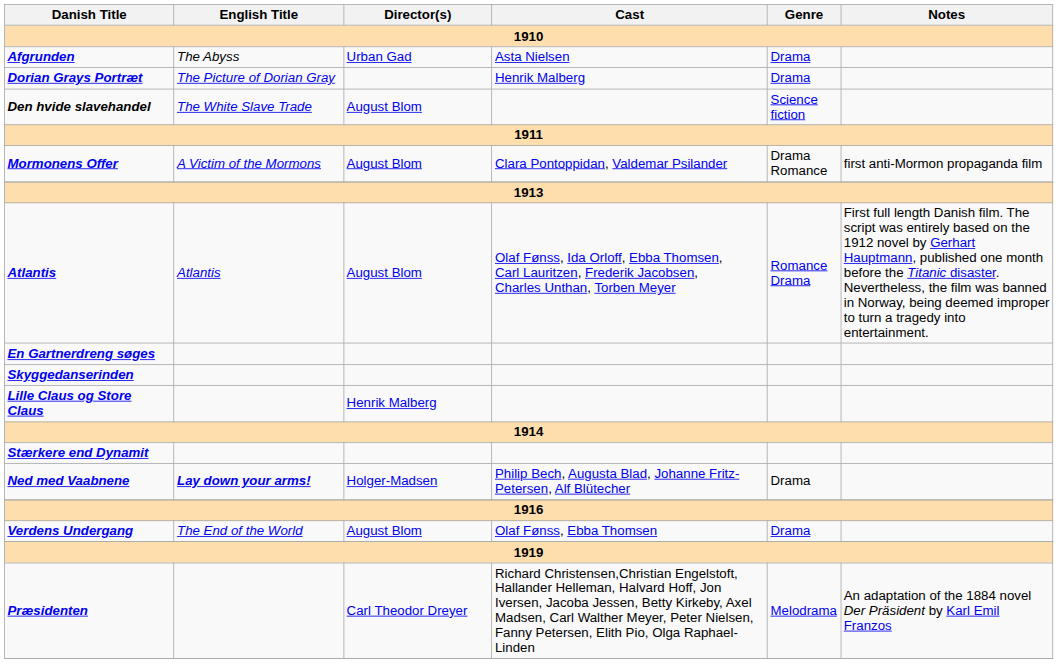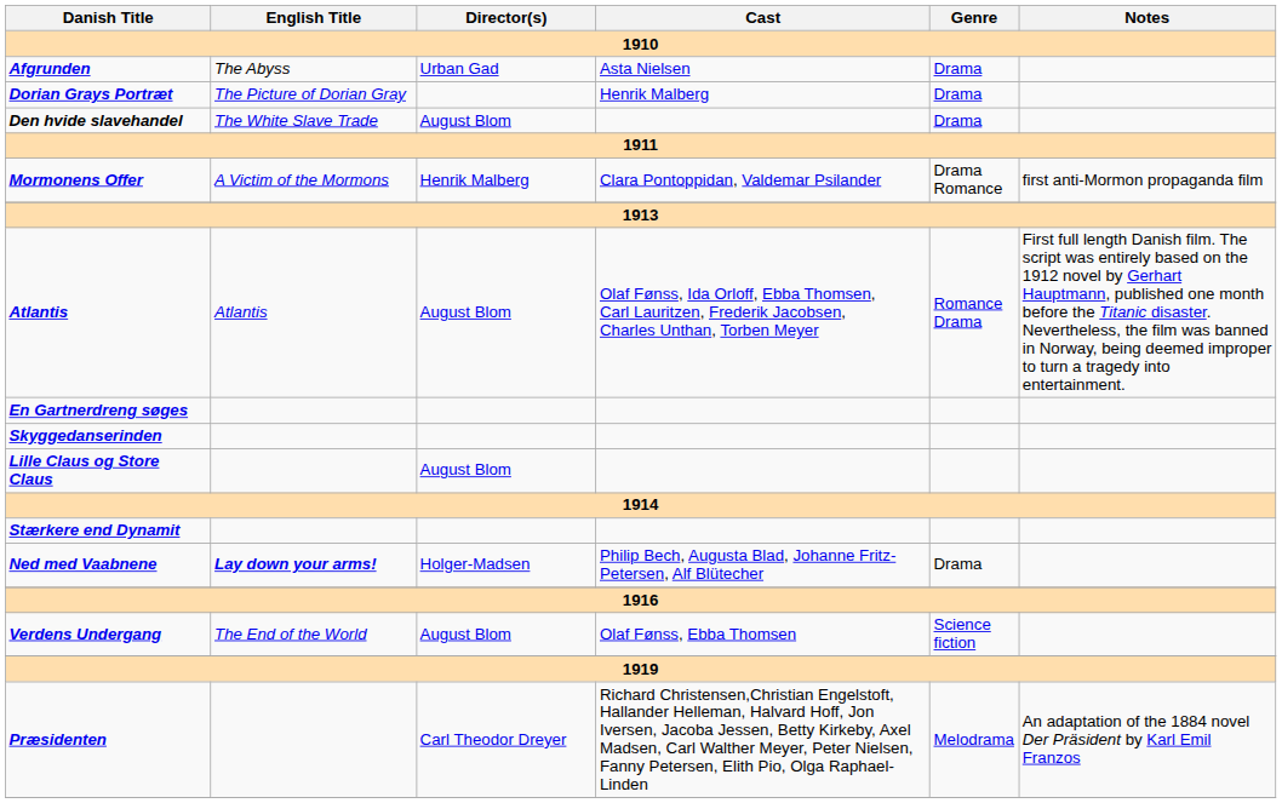Den hvide slavehandel | Genre: Science fiction -> Drama
Mormonens Offer | Director(s): August Blom -> Henrik Malberg
Lille Claus og Store Claus | Director(s): Henrik Malberg -> August Blom
Verdens Undergang | Genre: Drama -> Science fiction
